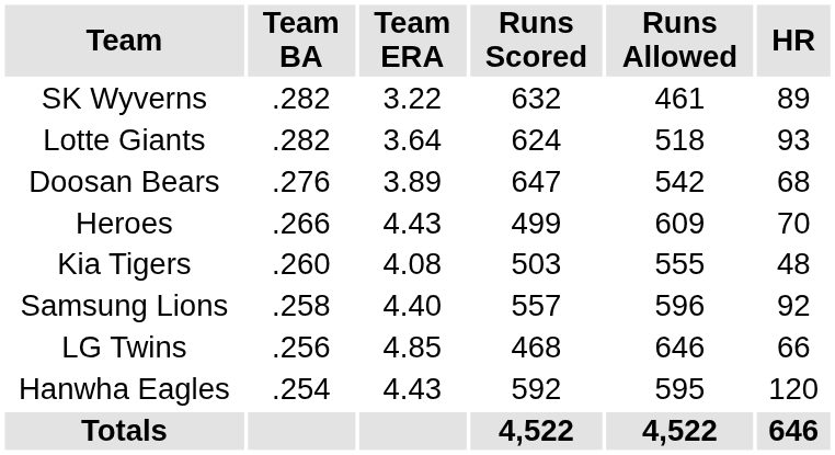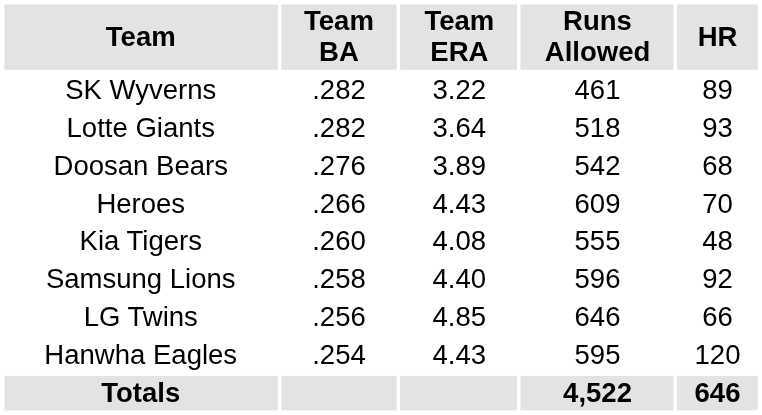- column: Runs Scored | 632 | 624 | 647 | 499 | 503 | 557 | 468 | 592 | 4,522
